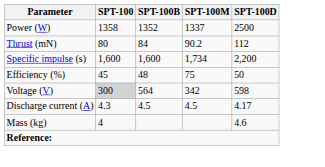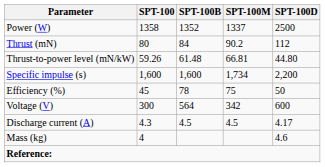+ row: Thrust-to-power level (mN/kW) | 59.26 | 61.48 | 66.81 | 44.80
Efficiency (%) | SPT-100B: 48 -> 78
Voltage (V) | SPT-100: lightgrey background -> no background
Voltage (V) | SPT-100D: 598 -> 600
